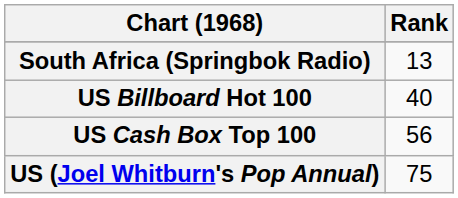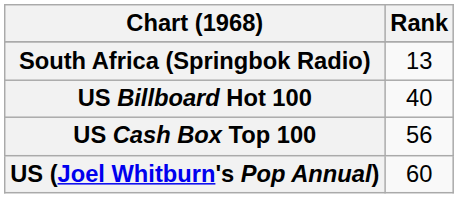US (Joel Whitburn's Pop Annual) | Rank: 75 -> 60
